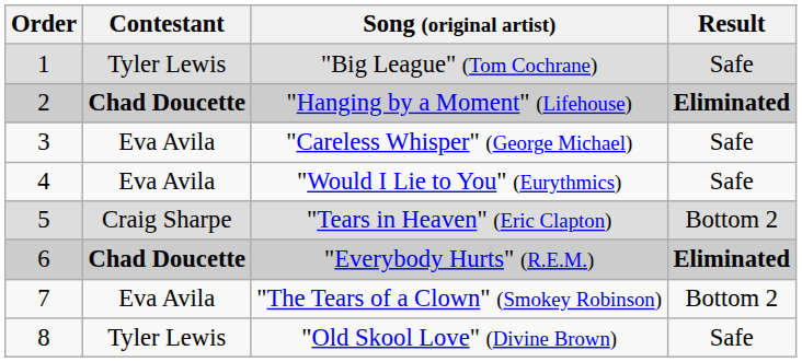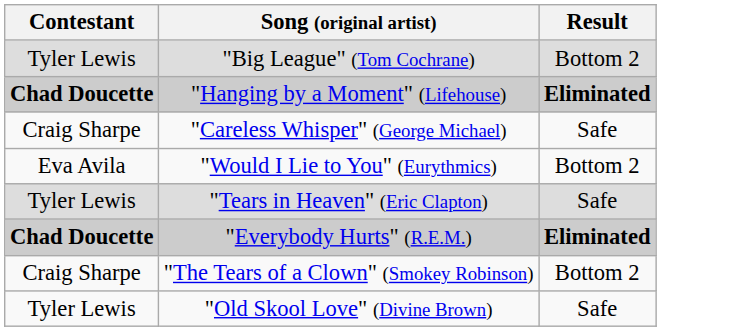- column: Order | 1 | 2 | 3 | 4 | 5 | 6 | 7 | 8
"Big League" (Tom Cochrane) | Result: Safe -> Bottom 2
"Careless Whisper" (George Michael) | Contestant: Eva Avila -> Craig Sharpe
"Would I Lie to You" (Eurythmics) | Result: Safe -> Bottom 2
"Tears in Heaven" (Eric Clapton) | Contestant: Craig Sharpe -> Tyler Lewis
"Tears in Heaven" (Eric Clapton) | Result: Bottom 2 -> Safe
"The Tears of a Clown" (Smokey Robinson) | Contestant: Eva Avila -> Craig Sharpe
